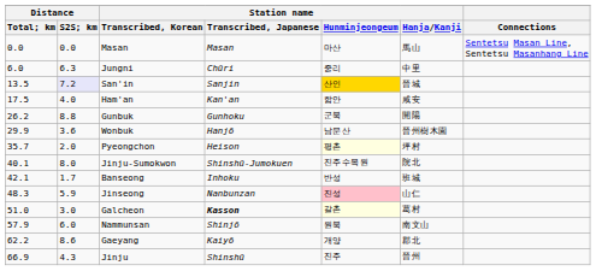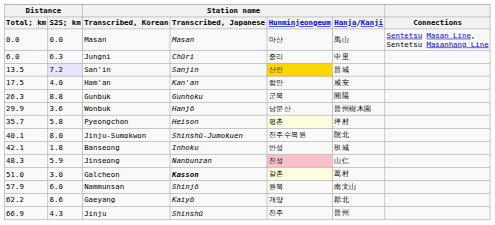Gunbuk | Distance / Total; km: 26.2 -> 26.3
Pyeongchon | Distance / S2S; km: 2.0 -> 5.8
Banseong | Distance / S2S; km: 1.7 -> 1.8
